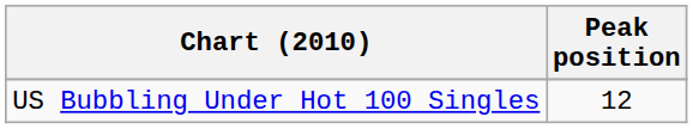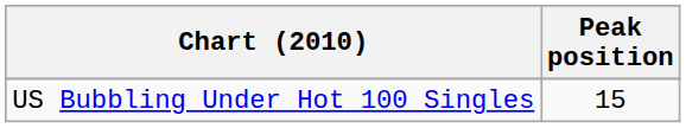US Bubbling Under Hot 100 Singles | Peak position: 12 -> 15
